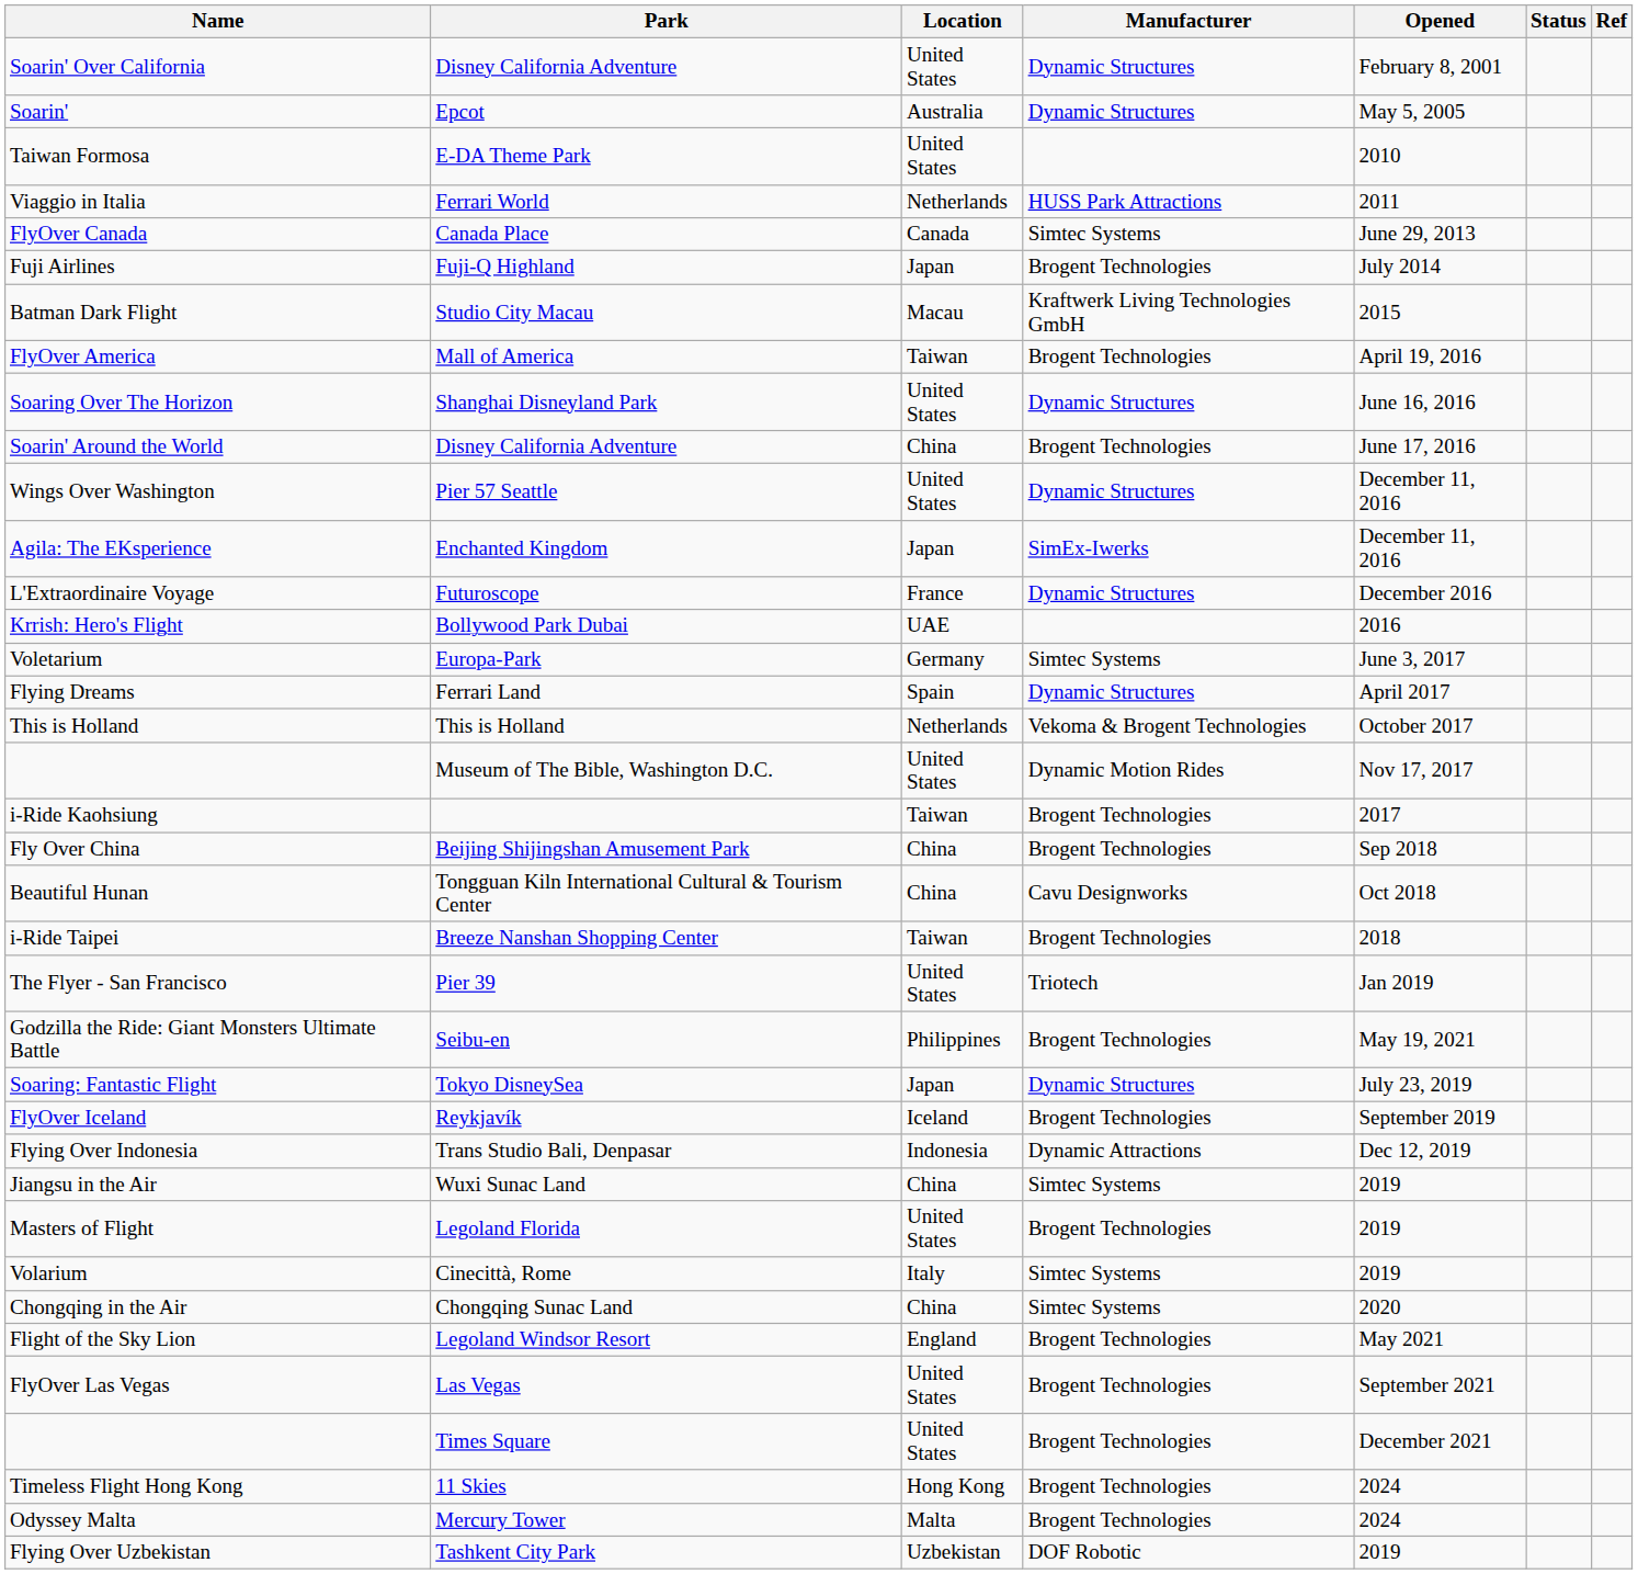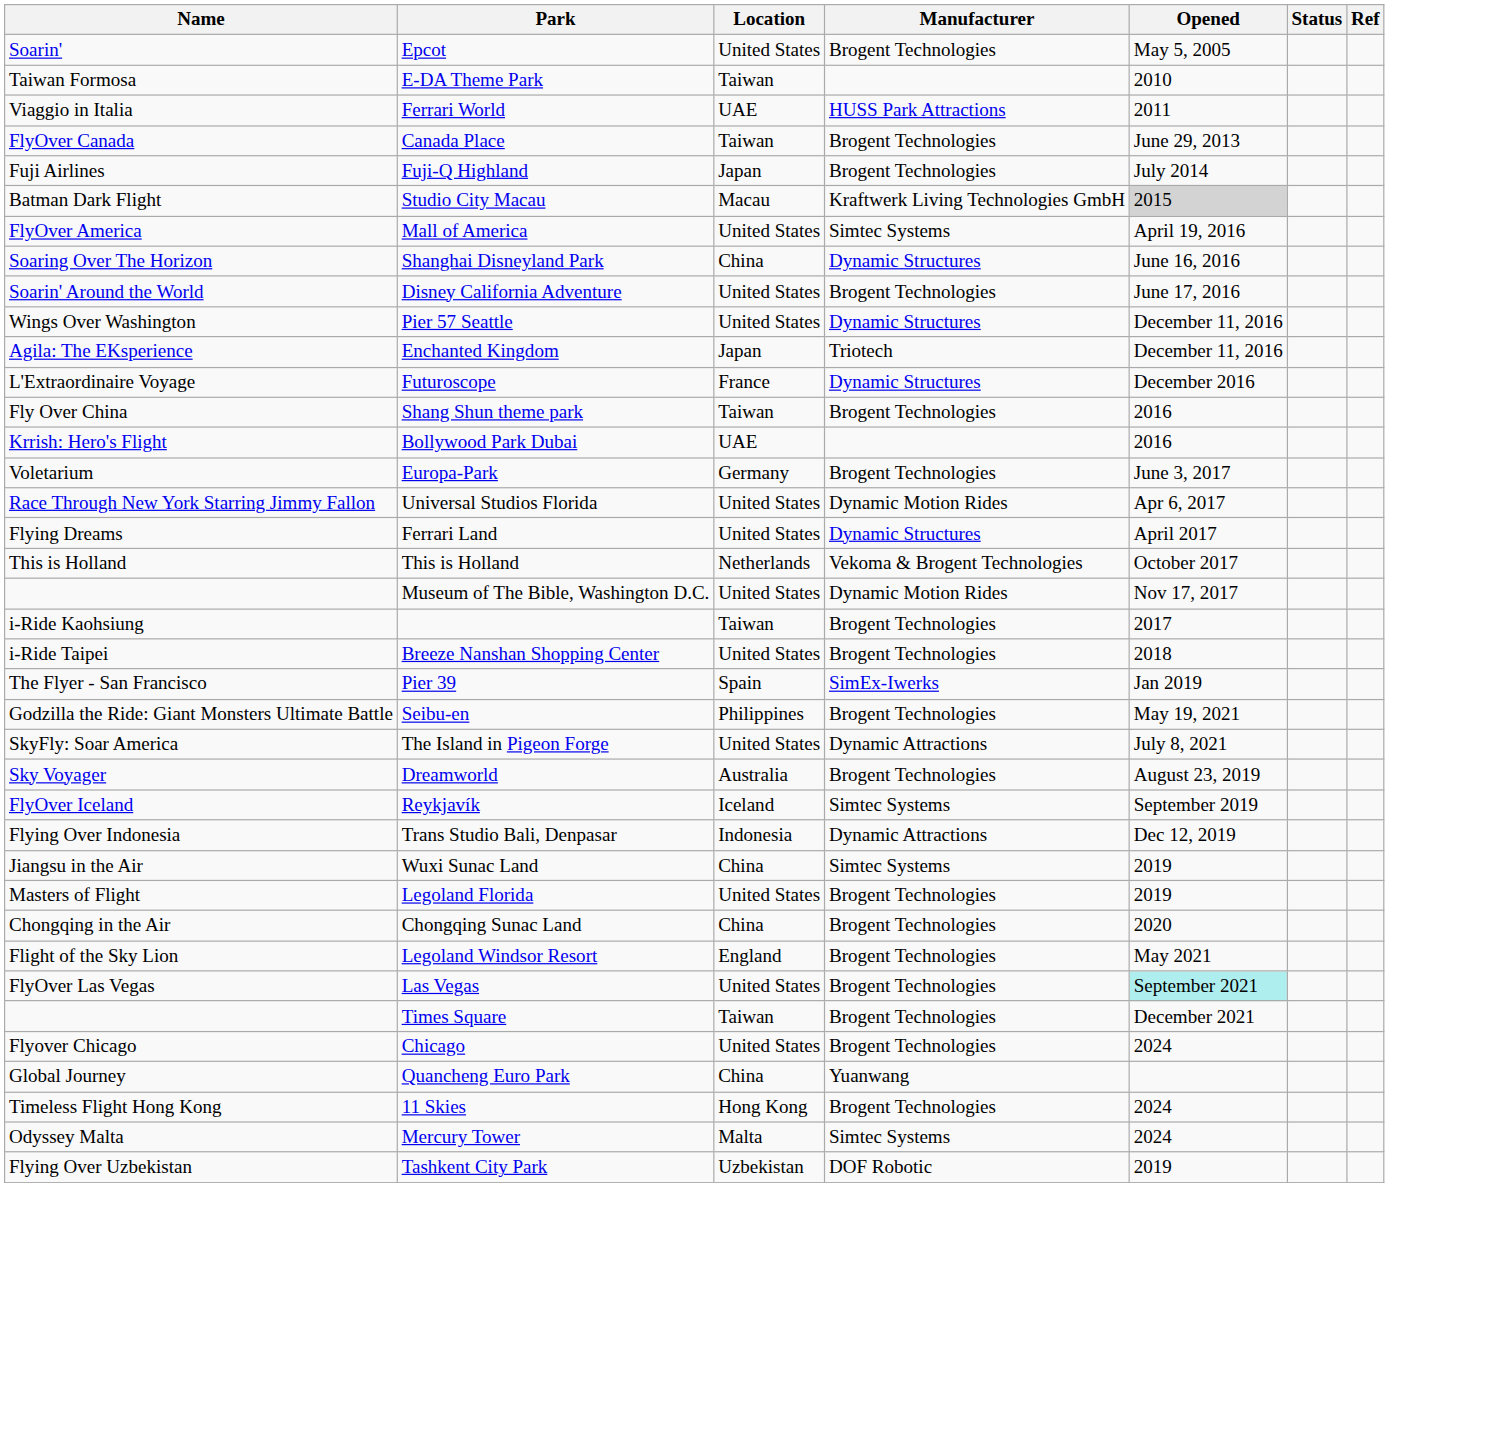- row: Soarin' Over California | Disney California Adventure | United States | Dynamic Structures | February 8, 2001
Epcot | Location: Australia -> United States
Epcot | Manufacturer: Dynamic Structures -> Brogent Technologies
E-DA Theme Park | Location: United States -> Taiwan
Ferrari World | Location: Netherlands -> UAE
Canada Place | Location: Canada -> Taiwan
Canada Place | Manufacturer: Simtec Systems -> Brogent Technologies
Studio City Macau | Opened: no background -> lightgrey background
Mall of America | Location: Taiwan -> United States
Mall of America | Manufacturer: Brogent Technologies -> Simtec Systems
Shanghai Disneyland Park | Location: United States -> China
Soarin' Around the World / Disney California Adventure | Location: China -> United States
Enchanted Kingdom | Manufacturer: SimEx-Iwerks -> Triotech
+ row: Fly Over China | Shang Shun theme park | Taiwan | Brogent Technologies | 2016
Europa-Park | Manufacturer: Simtec Systems -> Brogent Technologies
+ row: Race Through New York Starring Jimmy Fallon | Universal Studios Florida | United States | Dynamic Motion Rides | Apr 6, 2017
Ferrari Land | Location: Spain -> United States
- row: Fly Over China | Beijing Shijingshan Amusement Park | China | Brogent Technologies | Sep 2018
- row: Beautiful Hunan | Tongguan Kiln International Cultural & Tourism Center | China | Cavu Designworks | Oct 2018
Breeze Nanshan Shopping Center | Location: Taiwan -> United States
Pier 39 | Location: United States -> Spain
Pier 39 | Manufacturer: Triotech -> SimEx-Iwerks
+ row: SkyFly: Soar America | The Island in Pigeon Forge | United States | Dynamic Attractions | July 8, 2021
- row: Soaring: Fantastic Flight | Tokyo DisneySea | Japan | Dynamic Structures | July 23, 2019
+ row: Sky Voyager | Dreamworld | Australia | Brogent Technologies | August 23, 2019
Reykjavík | Manufacturer: Brogent Technologies -> Simtec Systems
- row: Volarium | Cinecittà, Rome | Italy | Simtec Systems | 2019
Chongqing Sunac Land | Manufacturer: Simtec Systems -> Brogent Technologies
Las Vegas | Opened: no background -> paleturquoise background
Times Square | Location: United States -> Taiwan
+ row: Flyover Chicago | Chicago | United States | Brogent Technologies | 2024
+ row: Global Journey | Quancheng Euro Park | China | Yuanwang
Mercury Tower | Manufacturer: Brogent Technologies -> Simtec Systems
